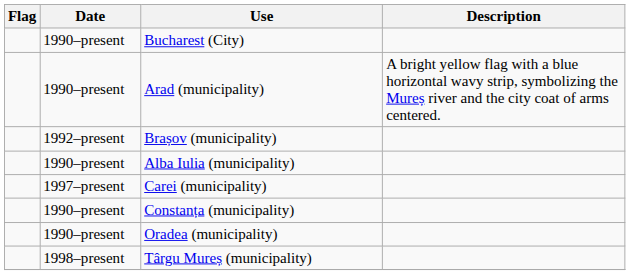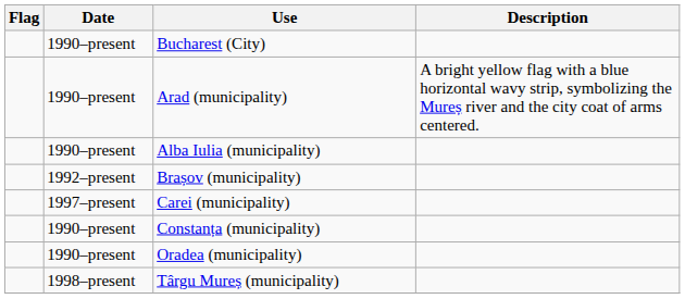rows swapped: Alba Iulia (municipality) <-> Brașov (municipality)
